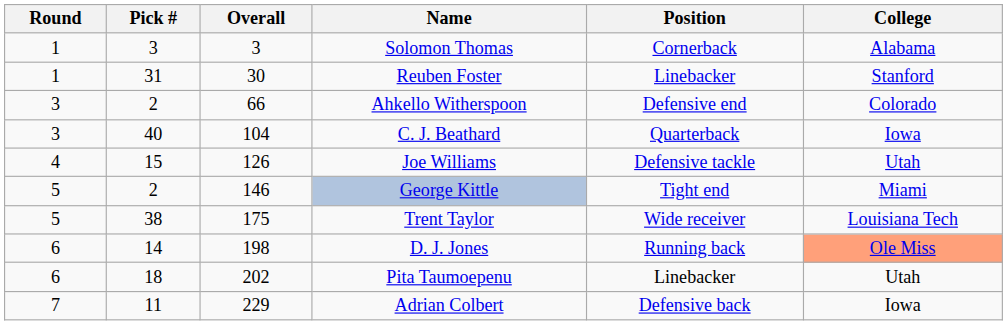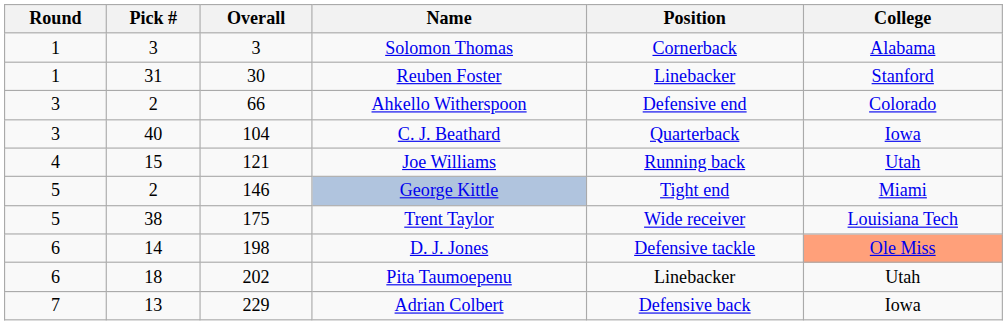Joe Williams | Overall: 126 -> 121
Joe Williams | Position: Defensive tackle -> Running back
D. J. Jones | Position: Running back -> Defensive tackle
Adrian Colbert | Pick #: 11 -> 13
